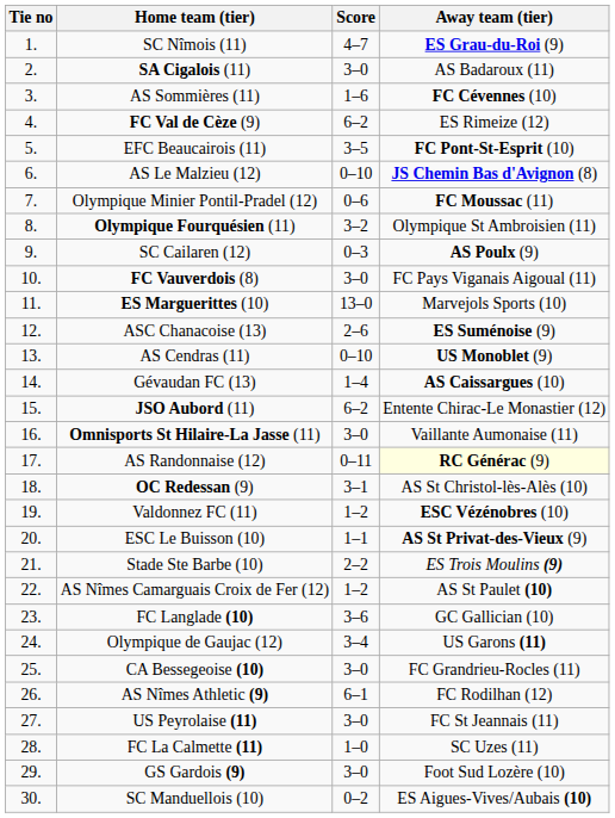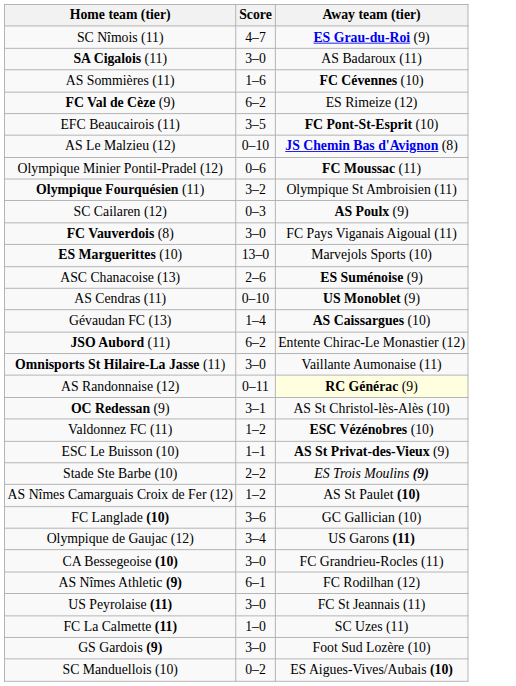- column: Tie no | 1. | 2. | 3. | 4. | 5. | 6. | 7. | 8. | 9. | 10. | 11. | 12. | 13. | 14. | 15. | 16. | 17. | 18. | 19. | 20. | 21. | 22. | 23. | 24. | 25. | 26. | 27. | 28. | 29. | 30.
